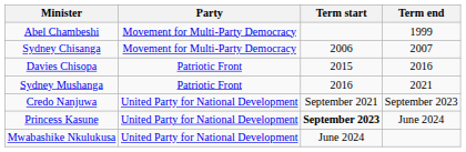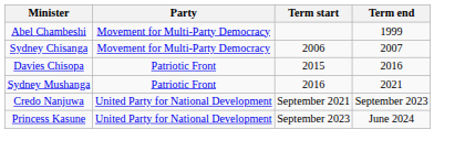Princess Kasune | Term start: bold -> normal
- row: Mwabashike Nkulukusa | United Party for National Development | June 2024
